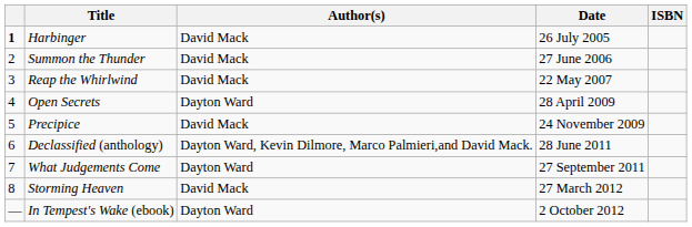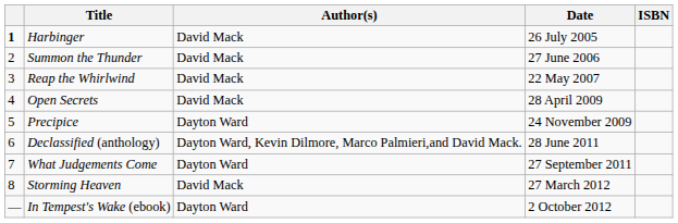Open Secrets | Author(s): Dayton Ward -> David Mack
Precipice | Author(s): David Mack -> Dayton Ward
